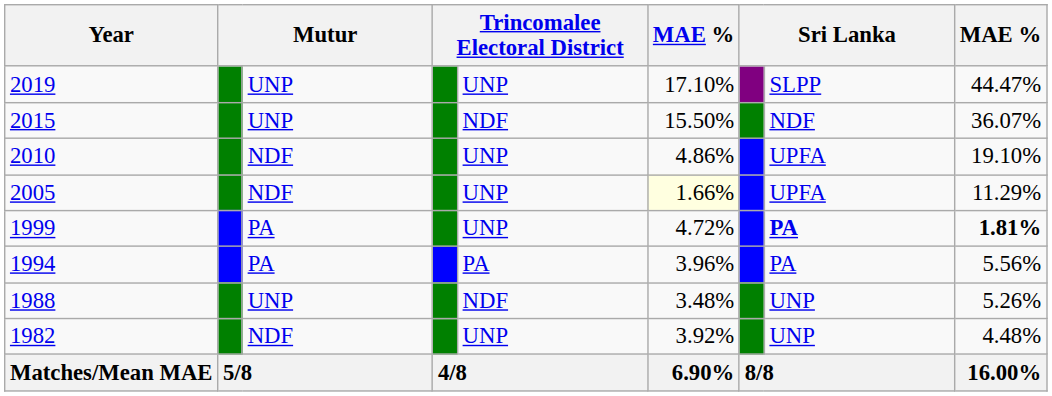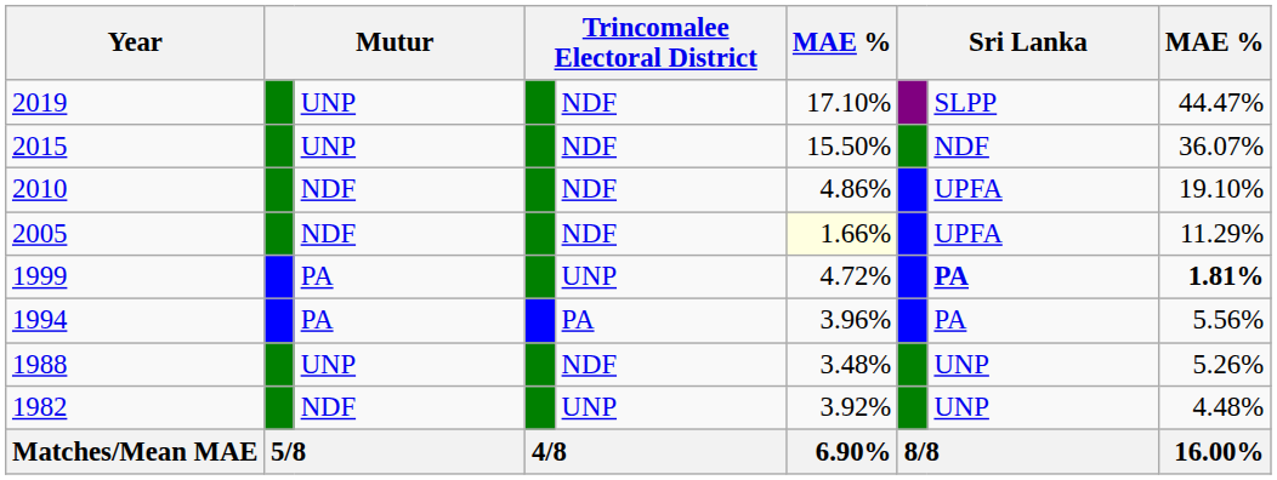2019 | column 5: UNP -> NDF
2010 | column 5: UNP -> NDF
2005 | column 5: UNP -> NDF
